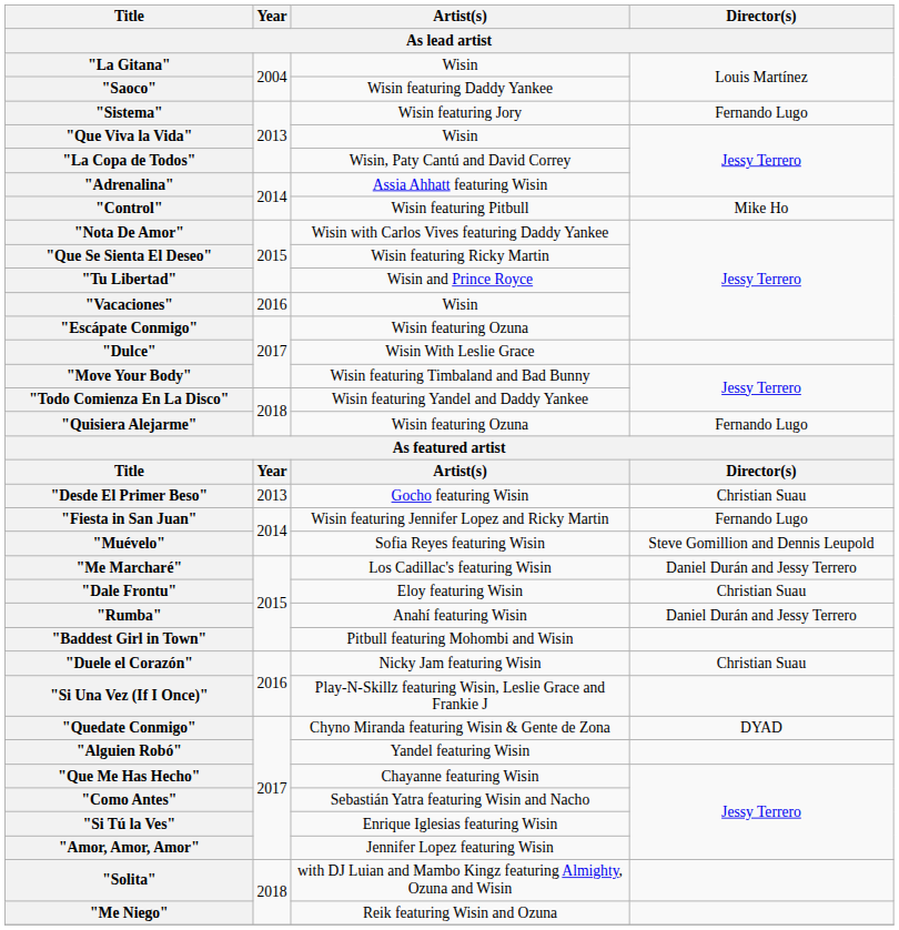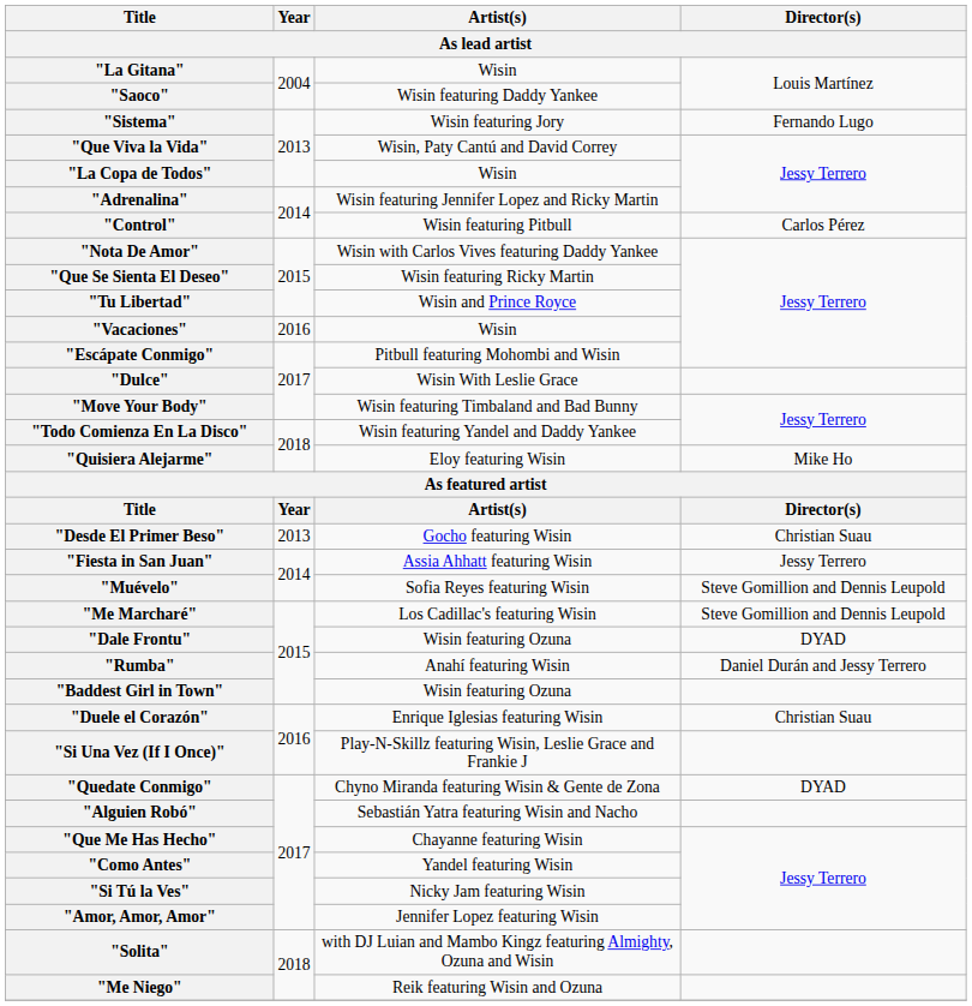"Que Viva la Vida" | Artist(s): Wisin -> Wisin, Paty Cantú and David Correy
"La Copa de Todos" | Artist(s): Wisin, Paty Cantú and David Correy -> Wisin
"Adrenalina" | Artist(s): Assia Ahhatt featuring Wisin -> Wisin featuring Jennifer Lopez and Ricky Martin
"Control" | Director(s): Mike Ho -> Carlos Pérez
"Escápate Conmigo" | Artist(s): Wisin featuring Ozuna -> Pitbull featuring Mohombi and Wisin
"Quisiera Alejarme" | Artist(s): Wisin featuring Ozuna -> Eloy featuring Wisin
"Quisiera Alejarme" | Director(s): Fernando Lugo -> Mike Ho
"Fiesta in San Juan" | Artist(s): Wisin featuring Jennifer Lopez and Ricky Martin -> Assia Ahhatt featuring Wisin
"Fiesta in San Juan" | Director(s): Fernando Lugo -> Jessy Terrero
"Me Marcharé" | Director(s): Daniel Durán and Jessy Terrero -> Steve Gomillion and Dennis Leupold
"Dale Frontu" | Artist(s): Eloy featuring Wisin -> Wisin featuring Ozuna
"Dale Frontu" | Director(s): Christian Suau -> DYAD
"Baddest Girl in Town" | Artist(s): Pitbull featuring Mohombi and Wisin -> Wisin featuring Ozuna
"Duele el Corazón" | Artist(s): Nicky Jam featuring Wisin -> Enrique Iglesias featuring Wisin
"Alguien Robó" | Artist(s): Yandel featuring Wisin -> Sebastián Yatra featuring Wisin and Nacho
"Como Antes" | Artist(s): Sebastián Yatra featuring Wisin and Nacho -> Yandel featuring Wisin
"Si Tú la Ves" | Artist(s): Enrique Iglesias featuring Wisin -> Nicky Jam featuring Wisin
